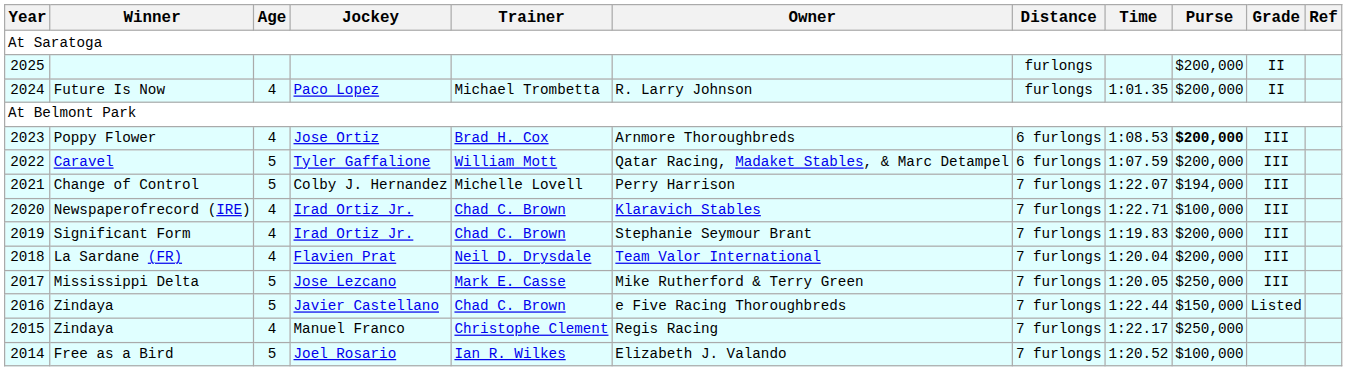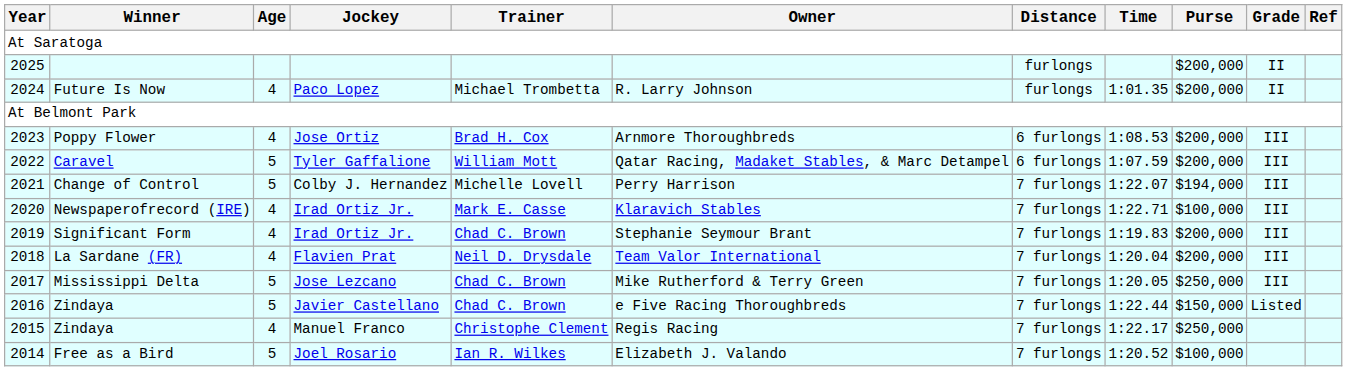Poppy Flower | Purse: bold -> normal
Newspaperofrecord (IRE) | Trainer: Chad C. Brown -> Mark E. Casse
Mississippi Delta | Trainer: Mark E. Casse -> Chad C. Brown
